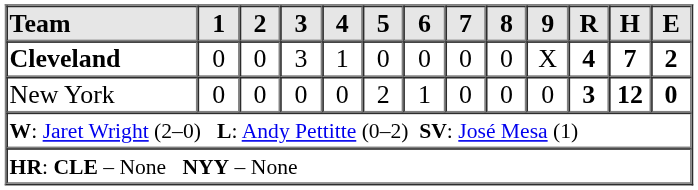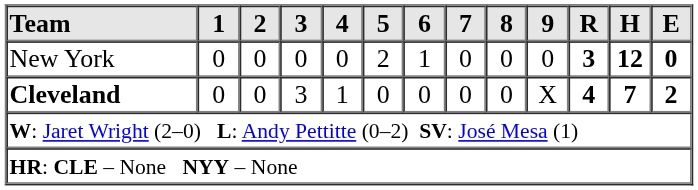rows swapped: New York <-> Cleveland
